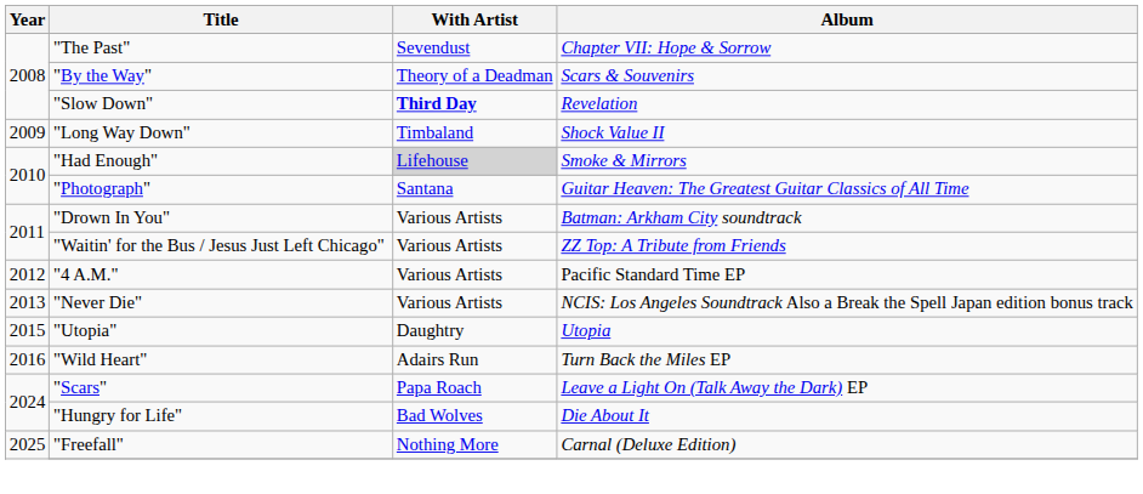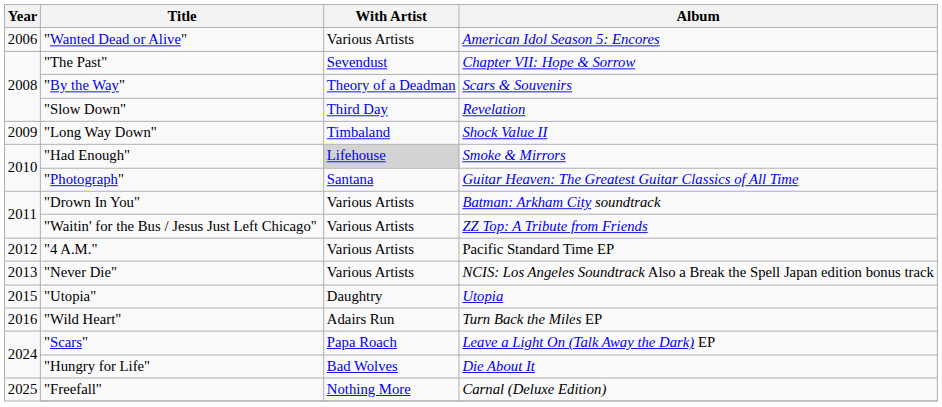+ row: 2006 | "Wanted Dead or Alive" | Various Artists | American Idol Season 5: Encores
"Slow Down" | With Artist: bold -> normal
